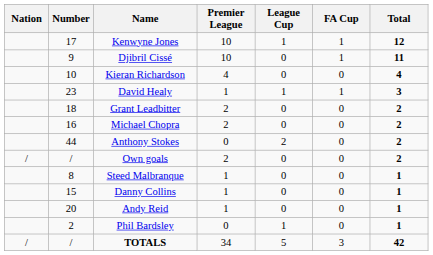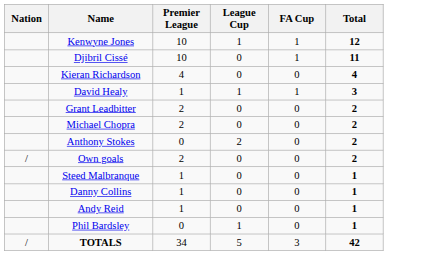- column: Number | 17 | 9 | 10 | 23 | 18 | 16 | 44 | / | 8 | 15 | 20 | 2 | /
